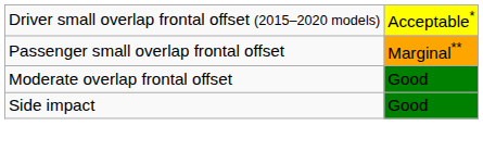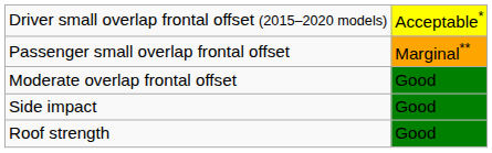+ row: Roof strength | Good
